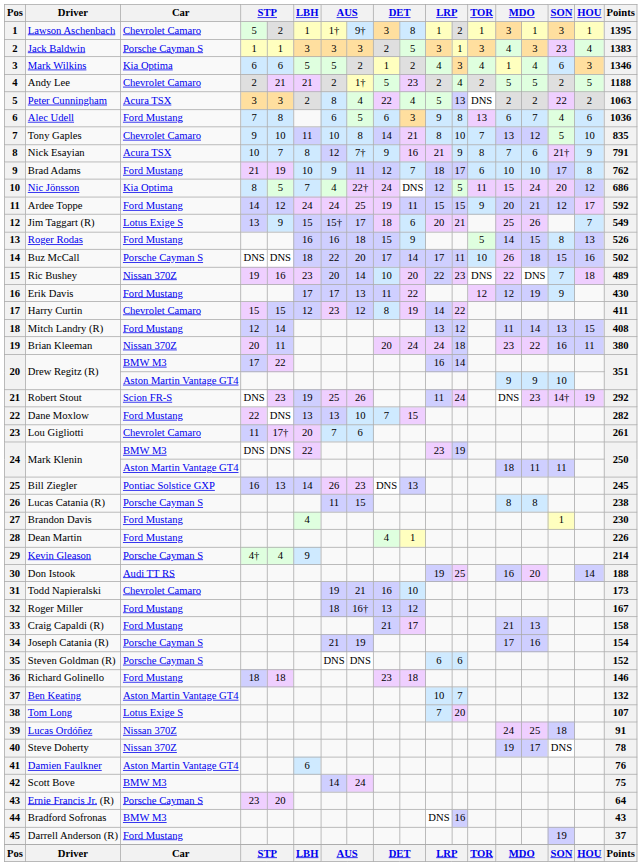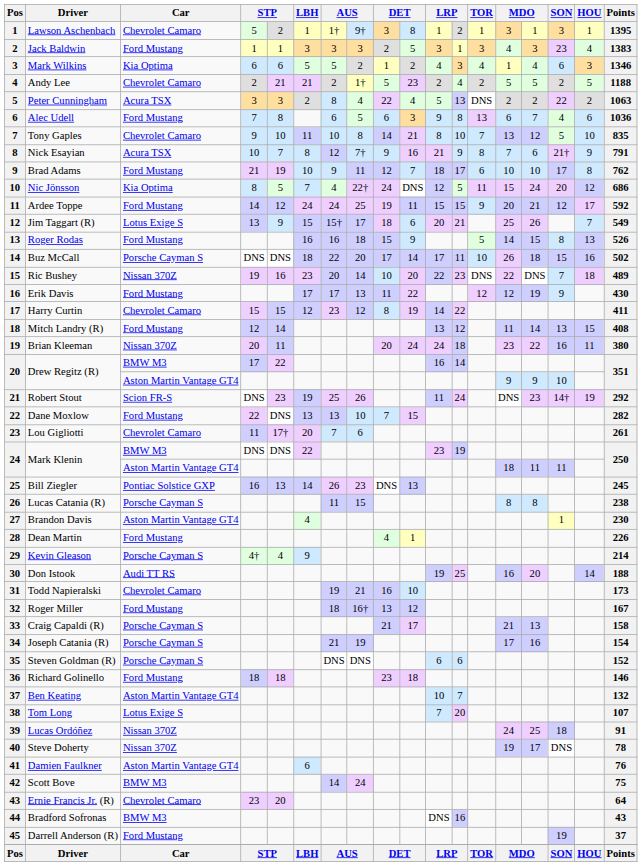Jack Baldwin | Car: Porsche Cayman S -> Ford Mustang
Brandon Davis | Car: Ford Mustang -> Aston Martin Vantage GT4
Craig Capaldi (R) | Car: Ford Mustang -> Porsche Cayman S
Ernie Francis Jr. (R) | Car: Porsche Cayman S -> Chevrolet Camaro
